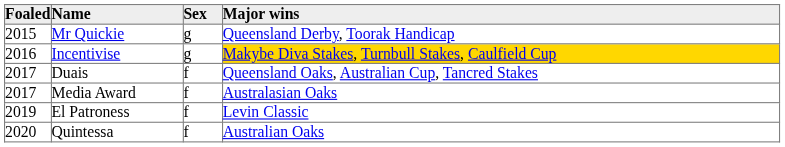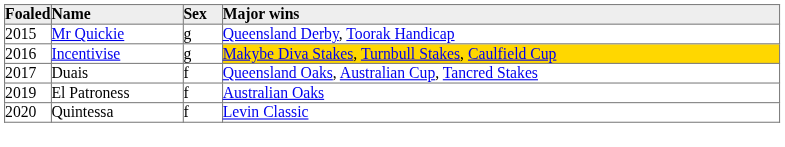- row: 2017 | Media Award | f | Australasian Oaks
El Patroness | Major wins: Levin Classic -> Australian Oaks
Quintessa | Major wins: Australian Oaks -> Levin Classic
